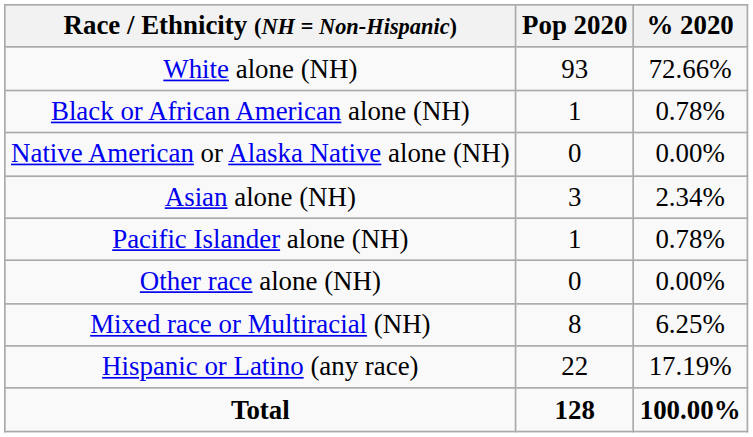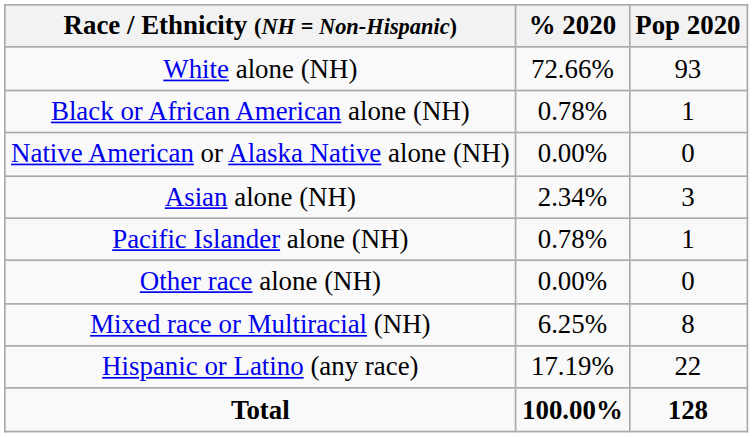columns swapped: Pop 2020 <-> % 2020
